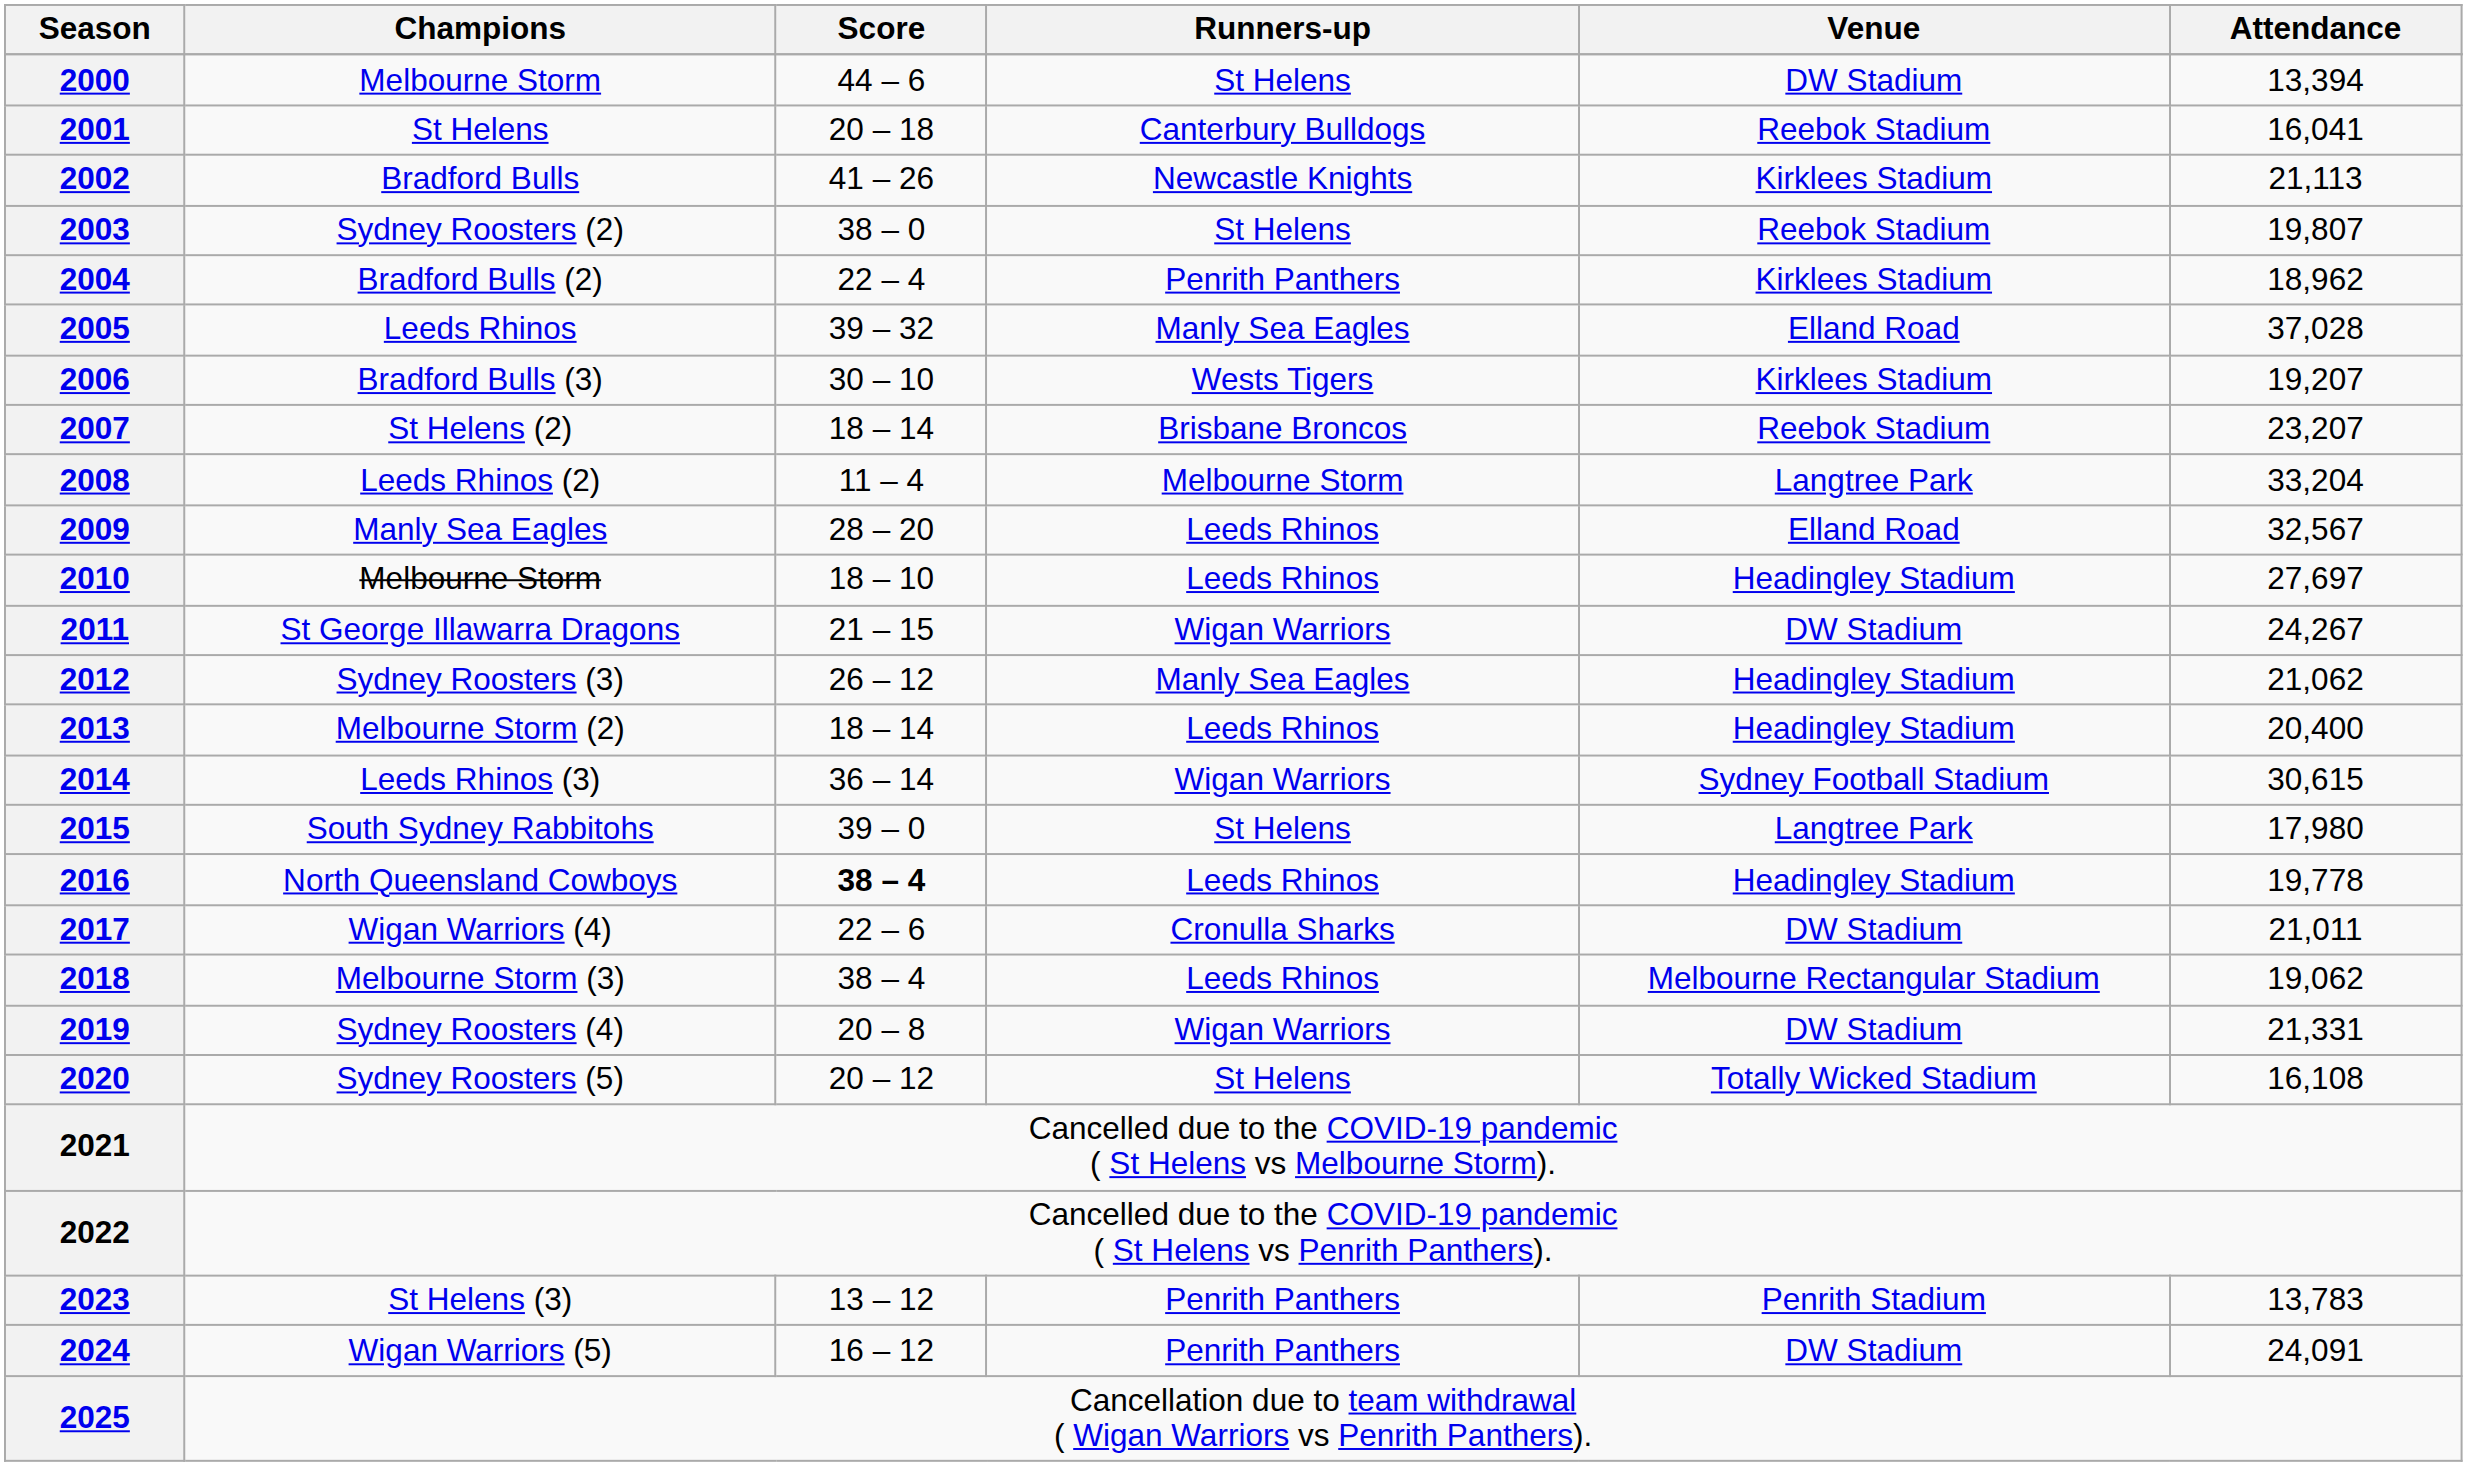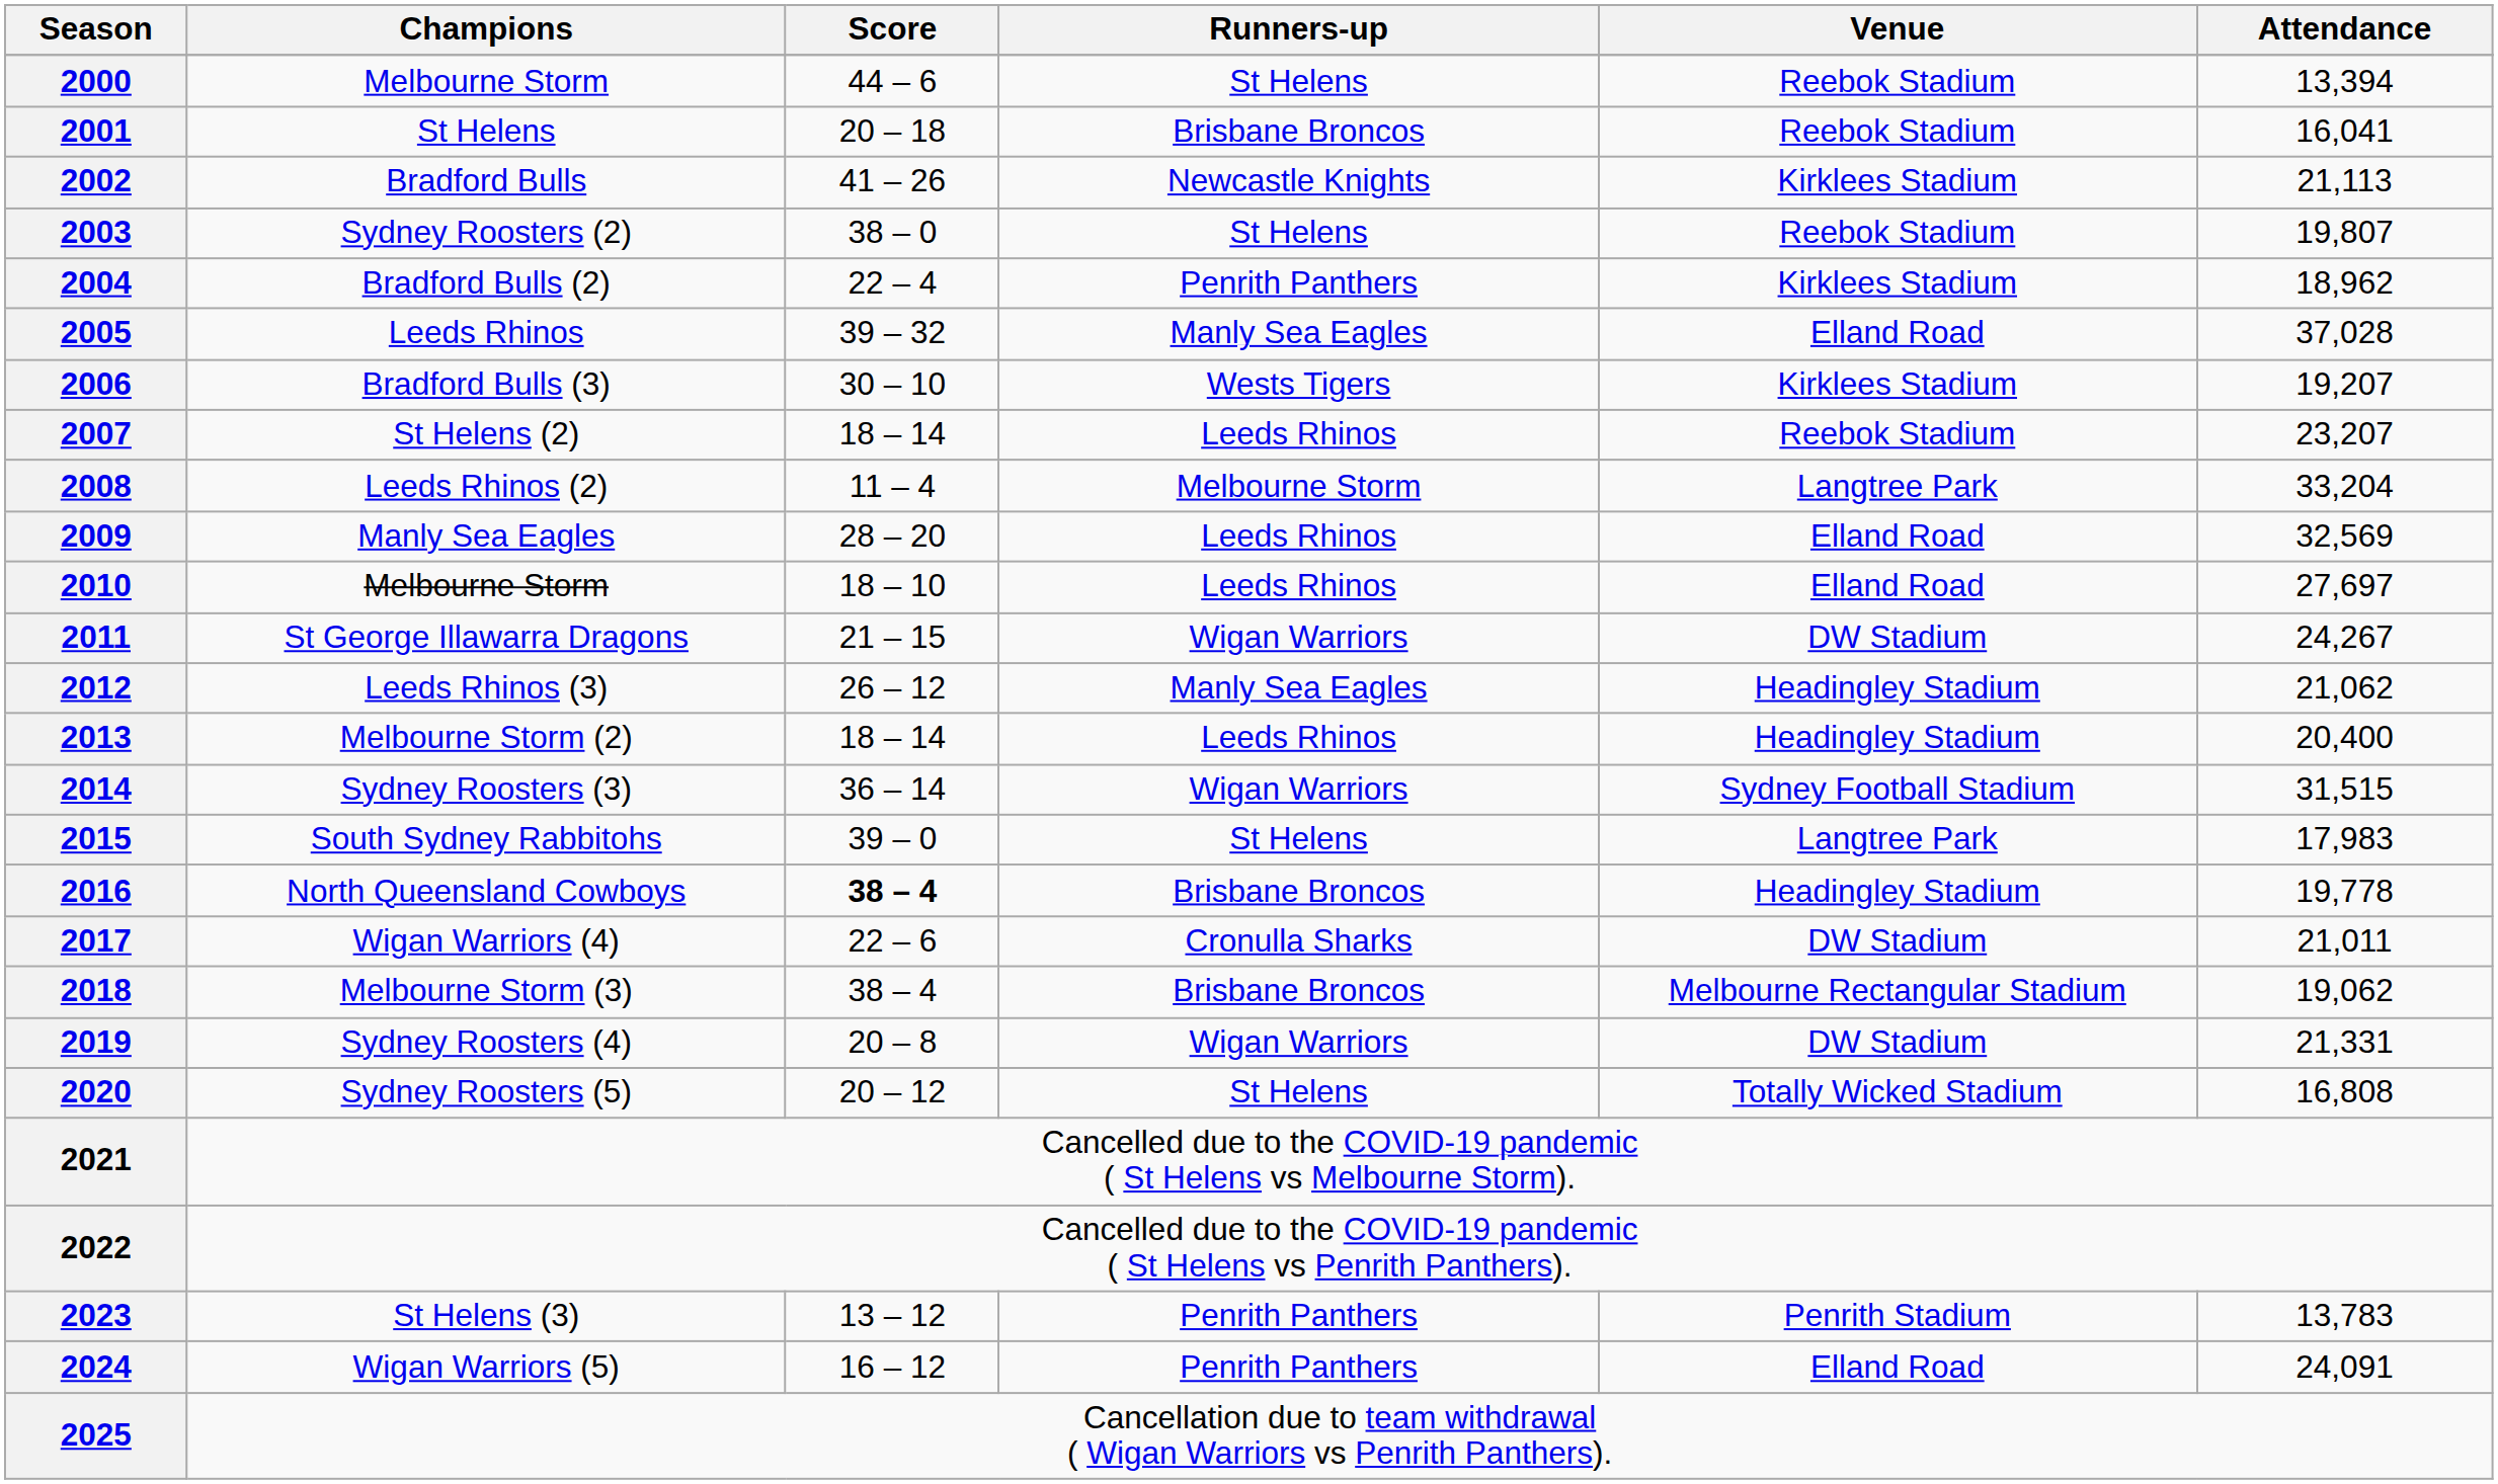2000 | Venue: DW Stadium -> Reebok Stadium
2001 | Runners-up: Canterbury Bulldogs -> Brisbane Broncos
2007 | Runners-up: Brisbane Broncos -> Leeds Rhinos
2009 | Attendance: 32,567 -> 32,569
2010 | Venue: Headingley Stadium -> Elland Road
2012 | Champions: Sydney Roosters (3) -> Leeds Rhinos (3)
2014 | Champions: Leeds Rhinos (3) -> Sydney Roosters (3)
2014 | Attendance: 30,615 -> 31,515
2015 | Attendance: 17,980 -> 17,983
2016 | Runners-up: Leeds Rhinos -> Brisbane Broncos
2018 | Runners-up: Leeds Rhinos -> Brisbane Broncos
2020 | Attendance: 16,108 -> 16,808
2024 | Venue: DW Stadium -> Elland Road
